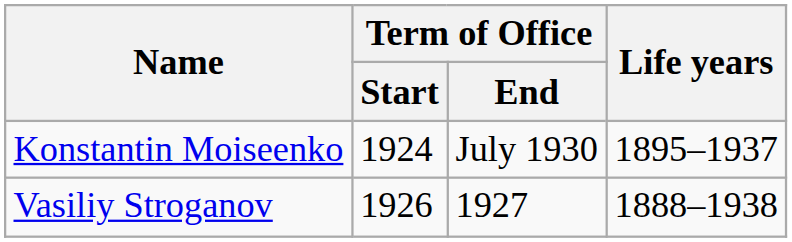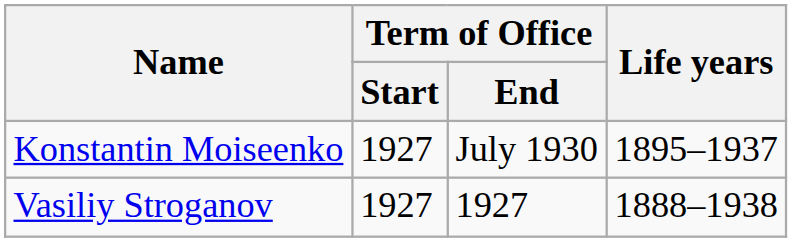Konstantin Moiseenko | Term of Office / Start: 1924 -> 1927
Vasiliy Stroganov | Term of Office / Start: 1926 -> 1927
